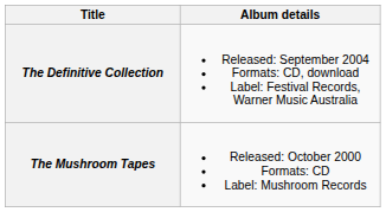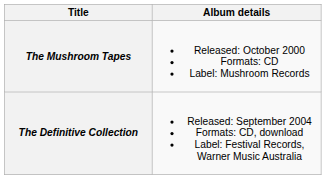rows swapped: The Mushroom Tapes <-> The Definitive Collection
